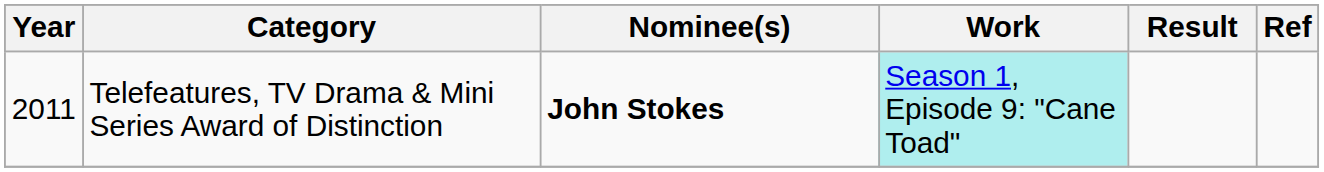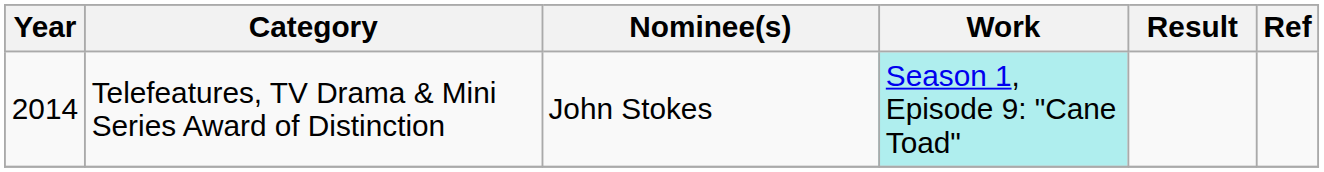Telefeatures, TV Drama & Mini Series Award of Distinction | Year: 2011 -> 2014
Telefeatures, TV Drama & Mini Series Award of Distinction | Nominee(s): bold -> normal
